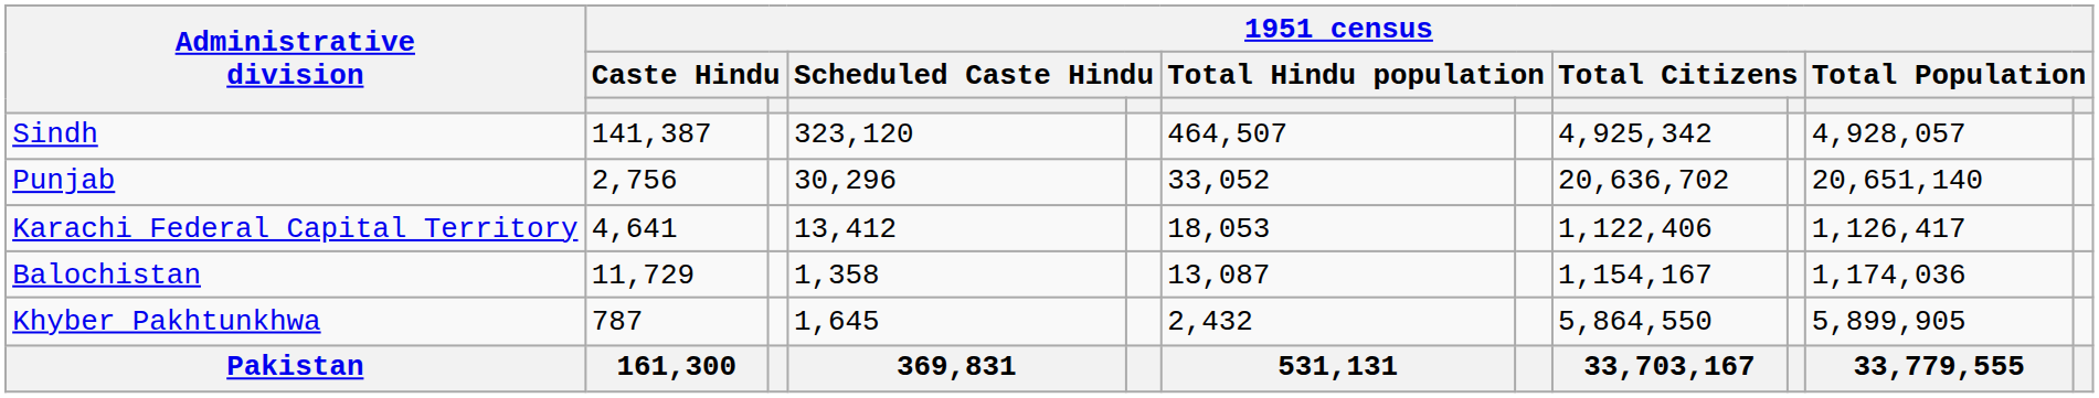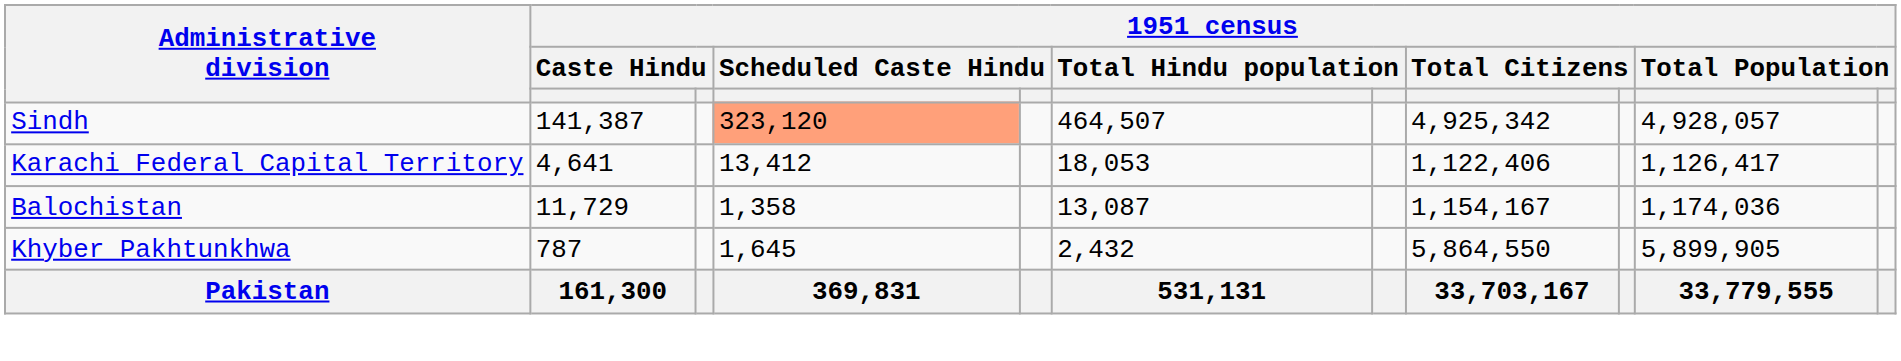Sindh | column 4: no background -> lightsalmon background
- row: Punjab | 2,756 | 30,296 | 33,052 | 20,636,702 | 20,651,140
